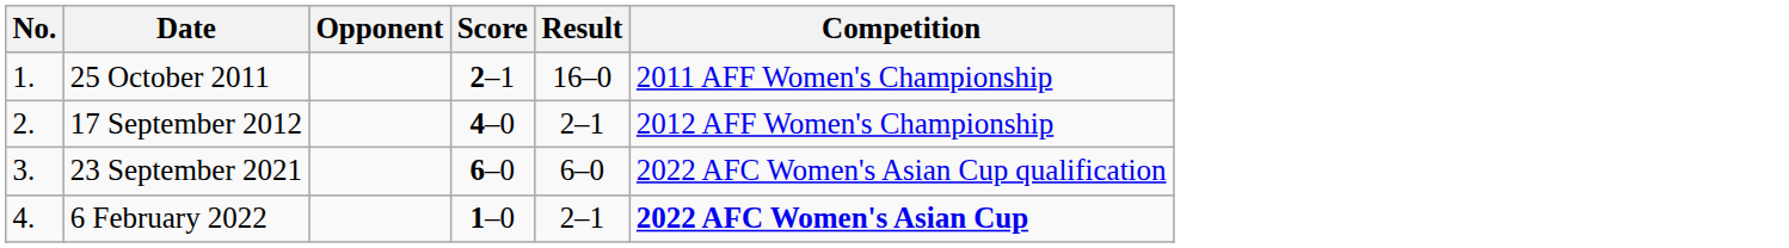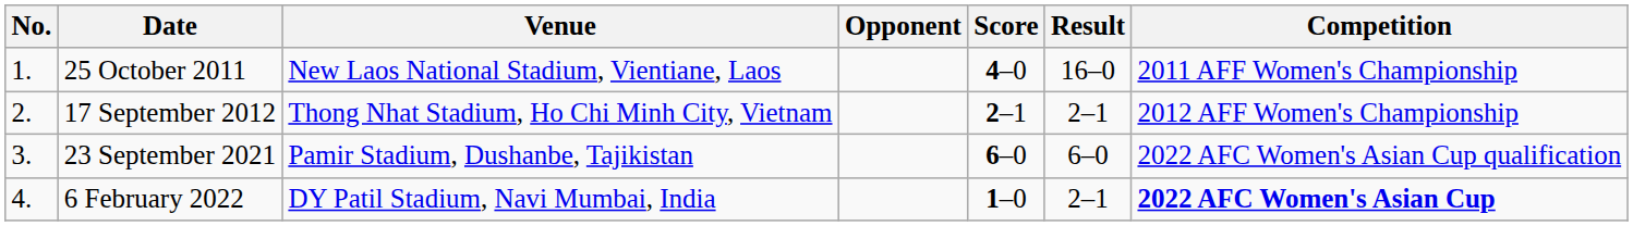+ column: Venue | New Laos National Stadium, Vientiane, Laos | Thong Nhat Stadium, Ho Chi Minh City, Vietnam | Pamir Stadium, Dushanbe, Tajikistan | DY Patil Stadium, Navi Mumbai, India
25 October 2011 | Score: 2–1 -> 4–0
17 September 2012 | Score: 4–0 -> 2–1
